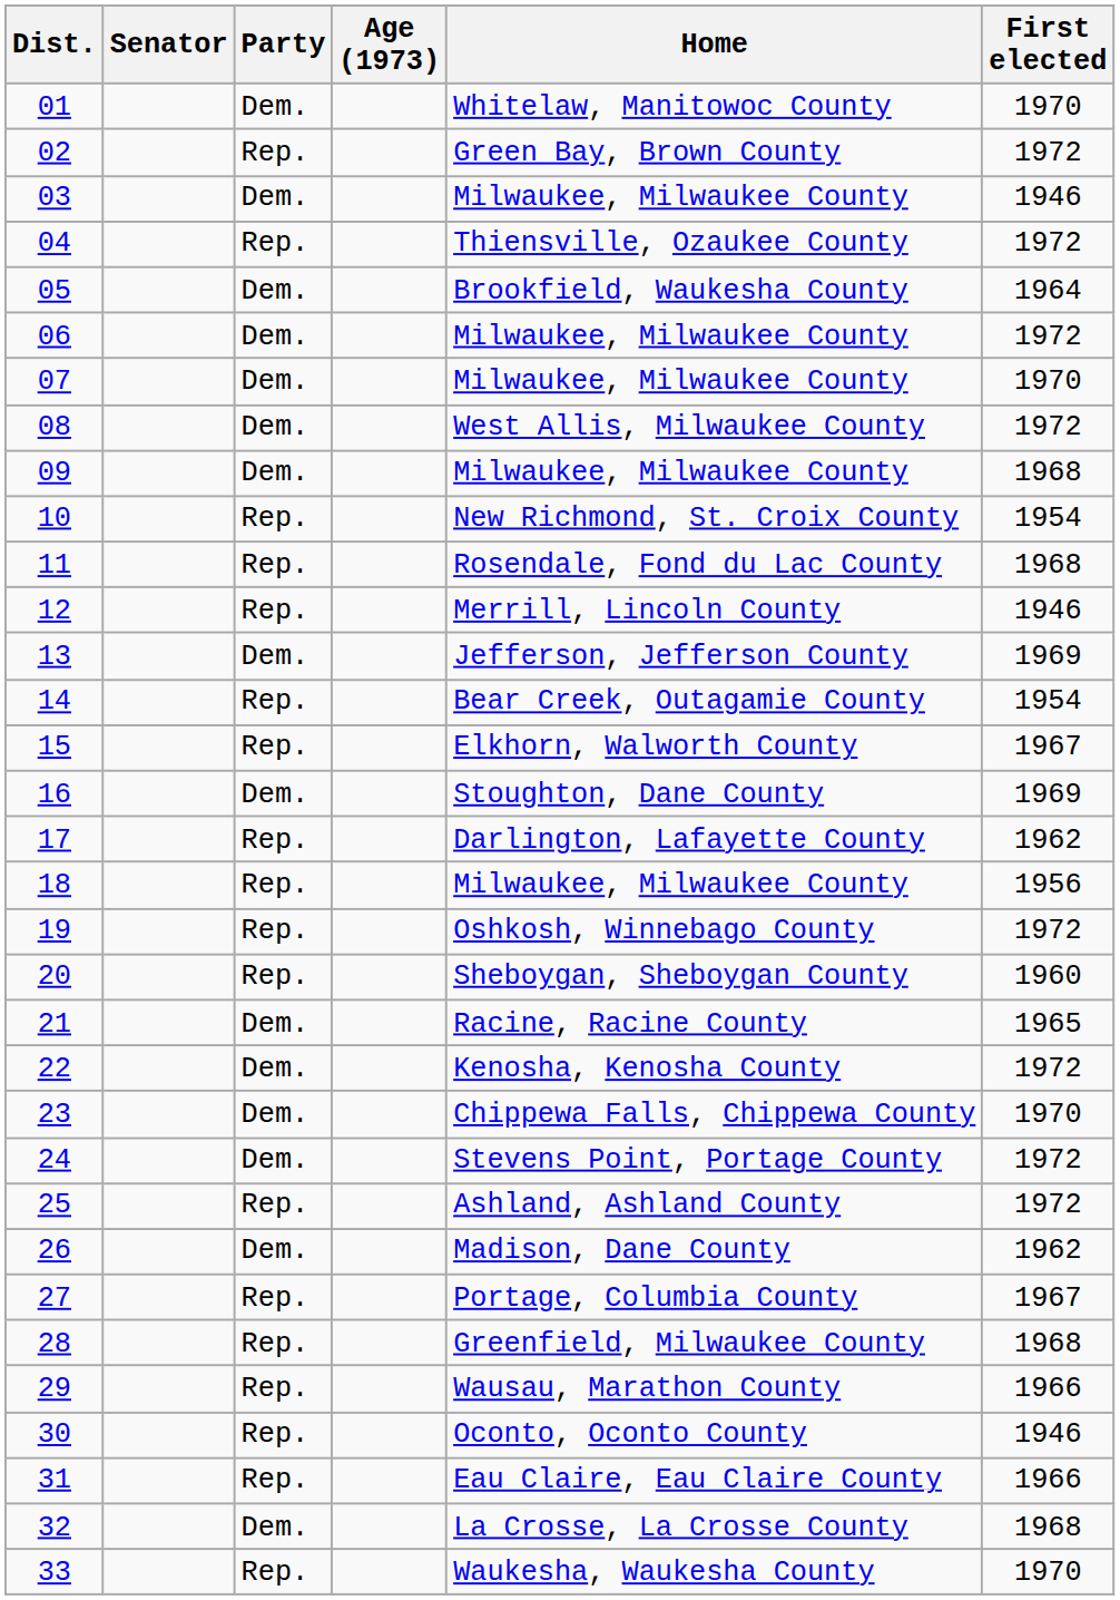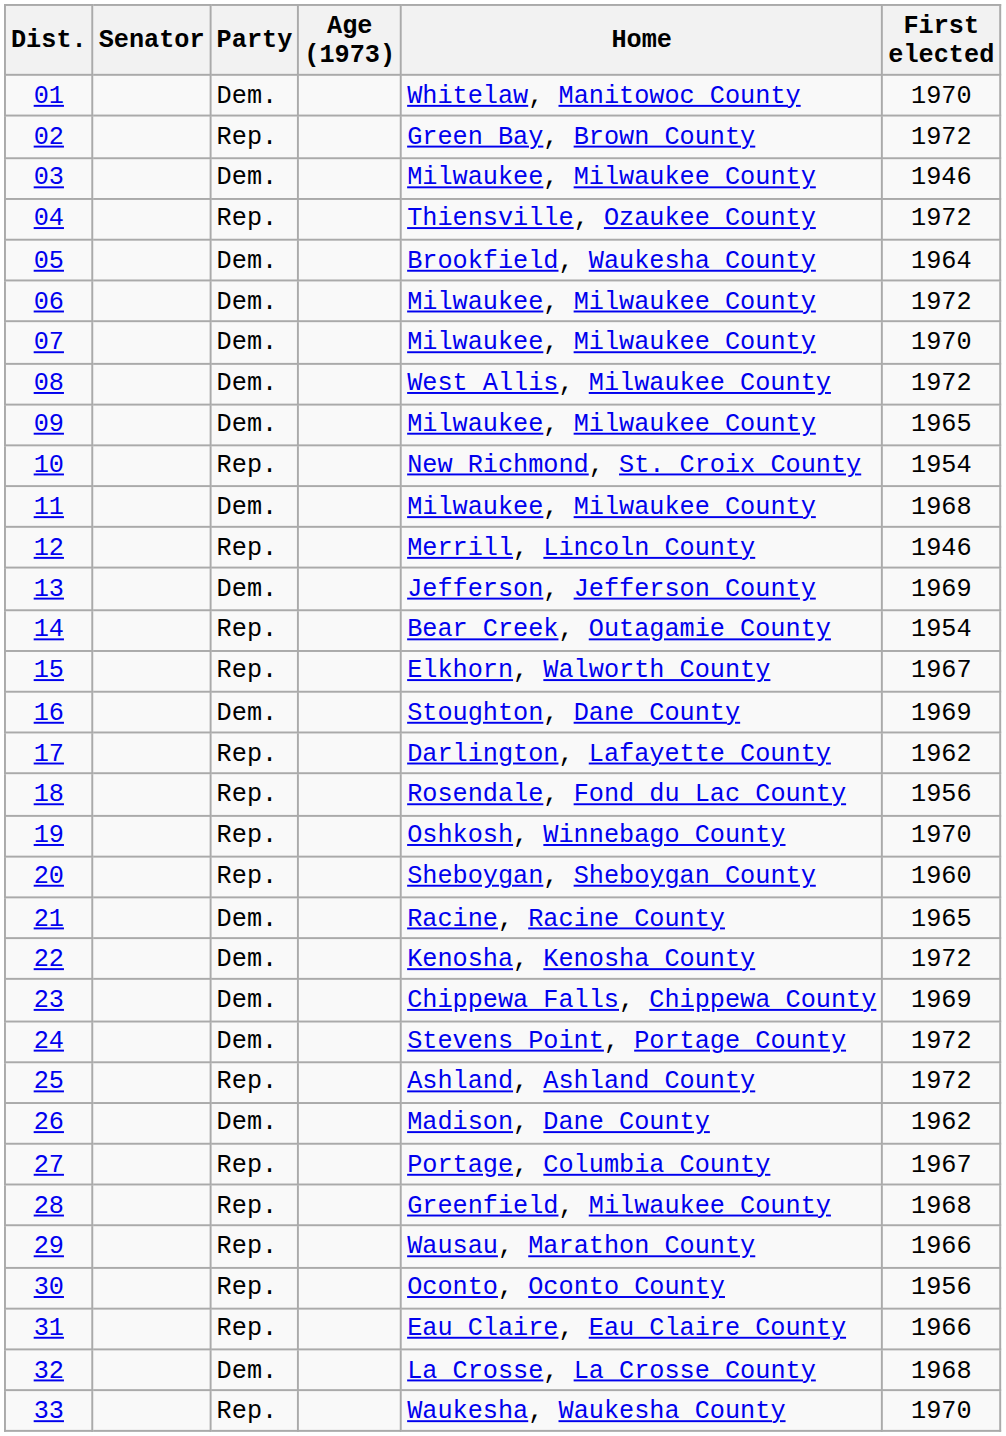09 | First elected: 1968 -> 1965
11 | Party: Rep. -> Dem.
11 | Home: Rosendale, Fond du Lac County -> Milwaukee, Milwaukee County
18 | Home: Milwaukee, Milwaukee County -> Rosendale, Fond du Lac County
19 | First elected: 1972 -> 1970
23 | First elected: 1970 -> 1969
30 | First elected: 1946 -> 1956
